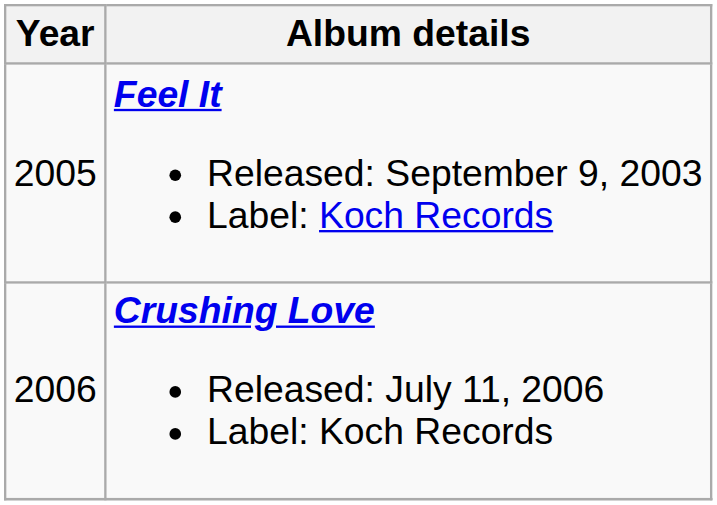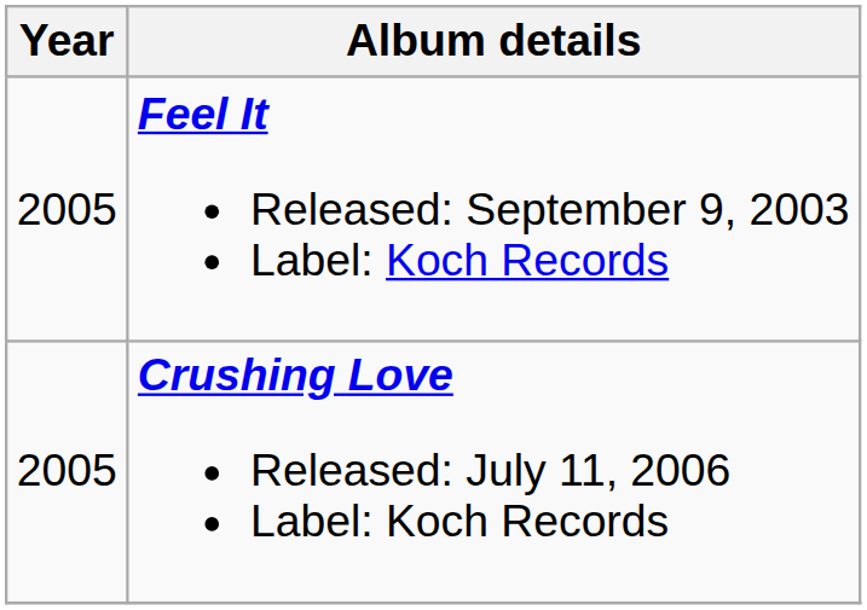Crushing Love Released: July 11, 2006 Label: Koch Records | Year: 2006 -> 2005
